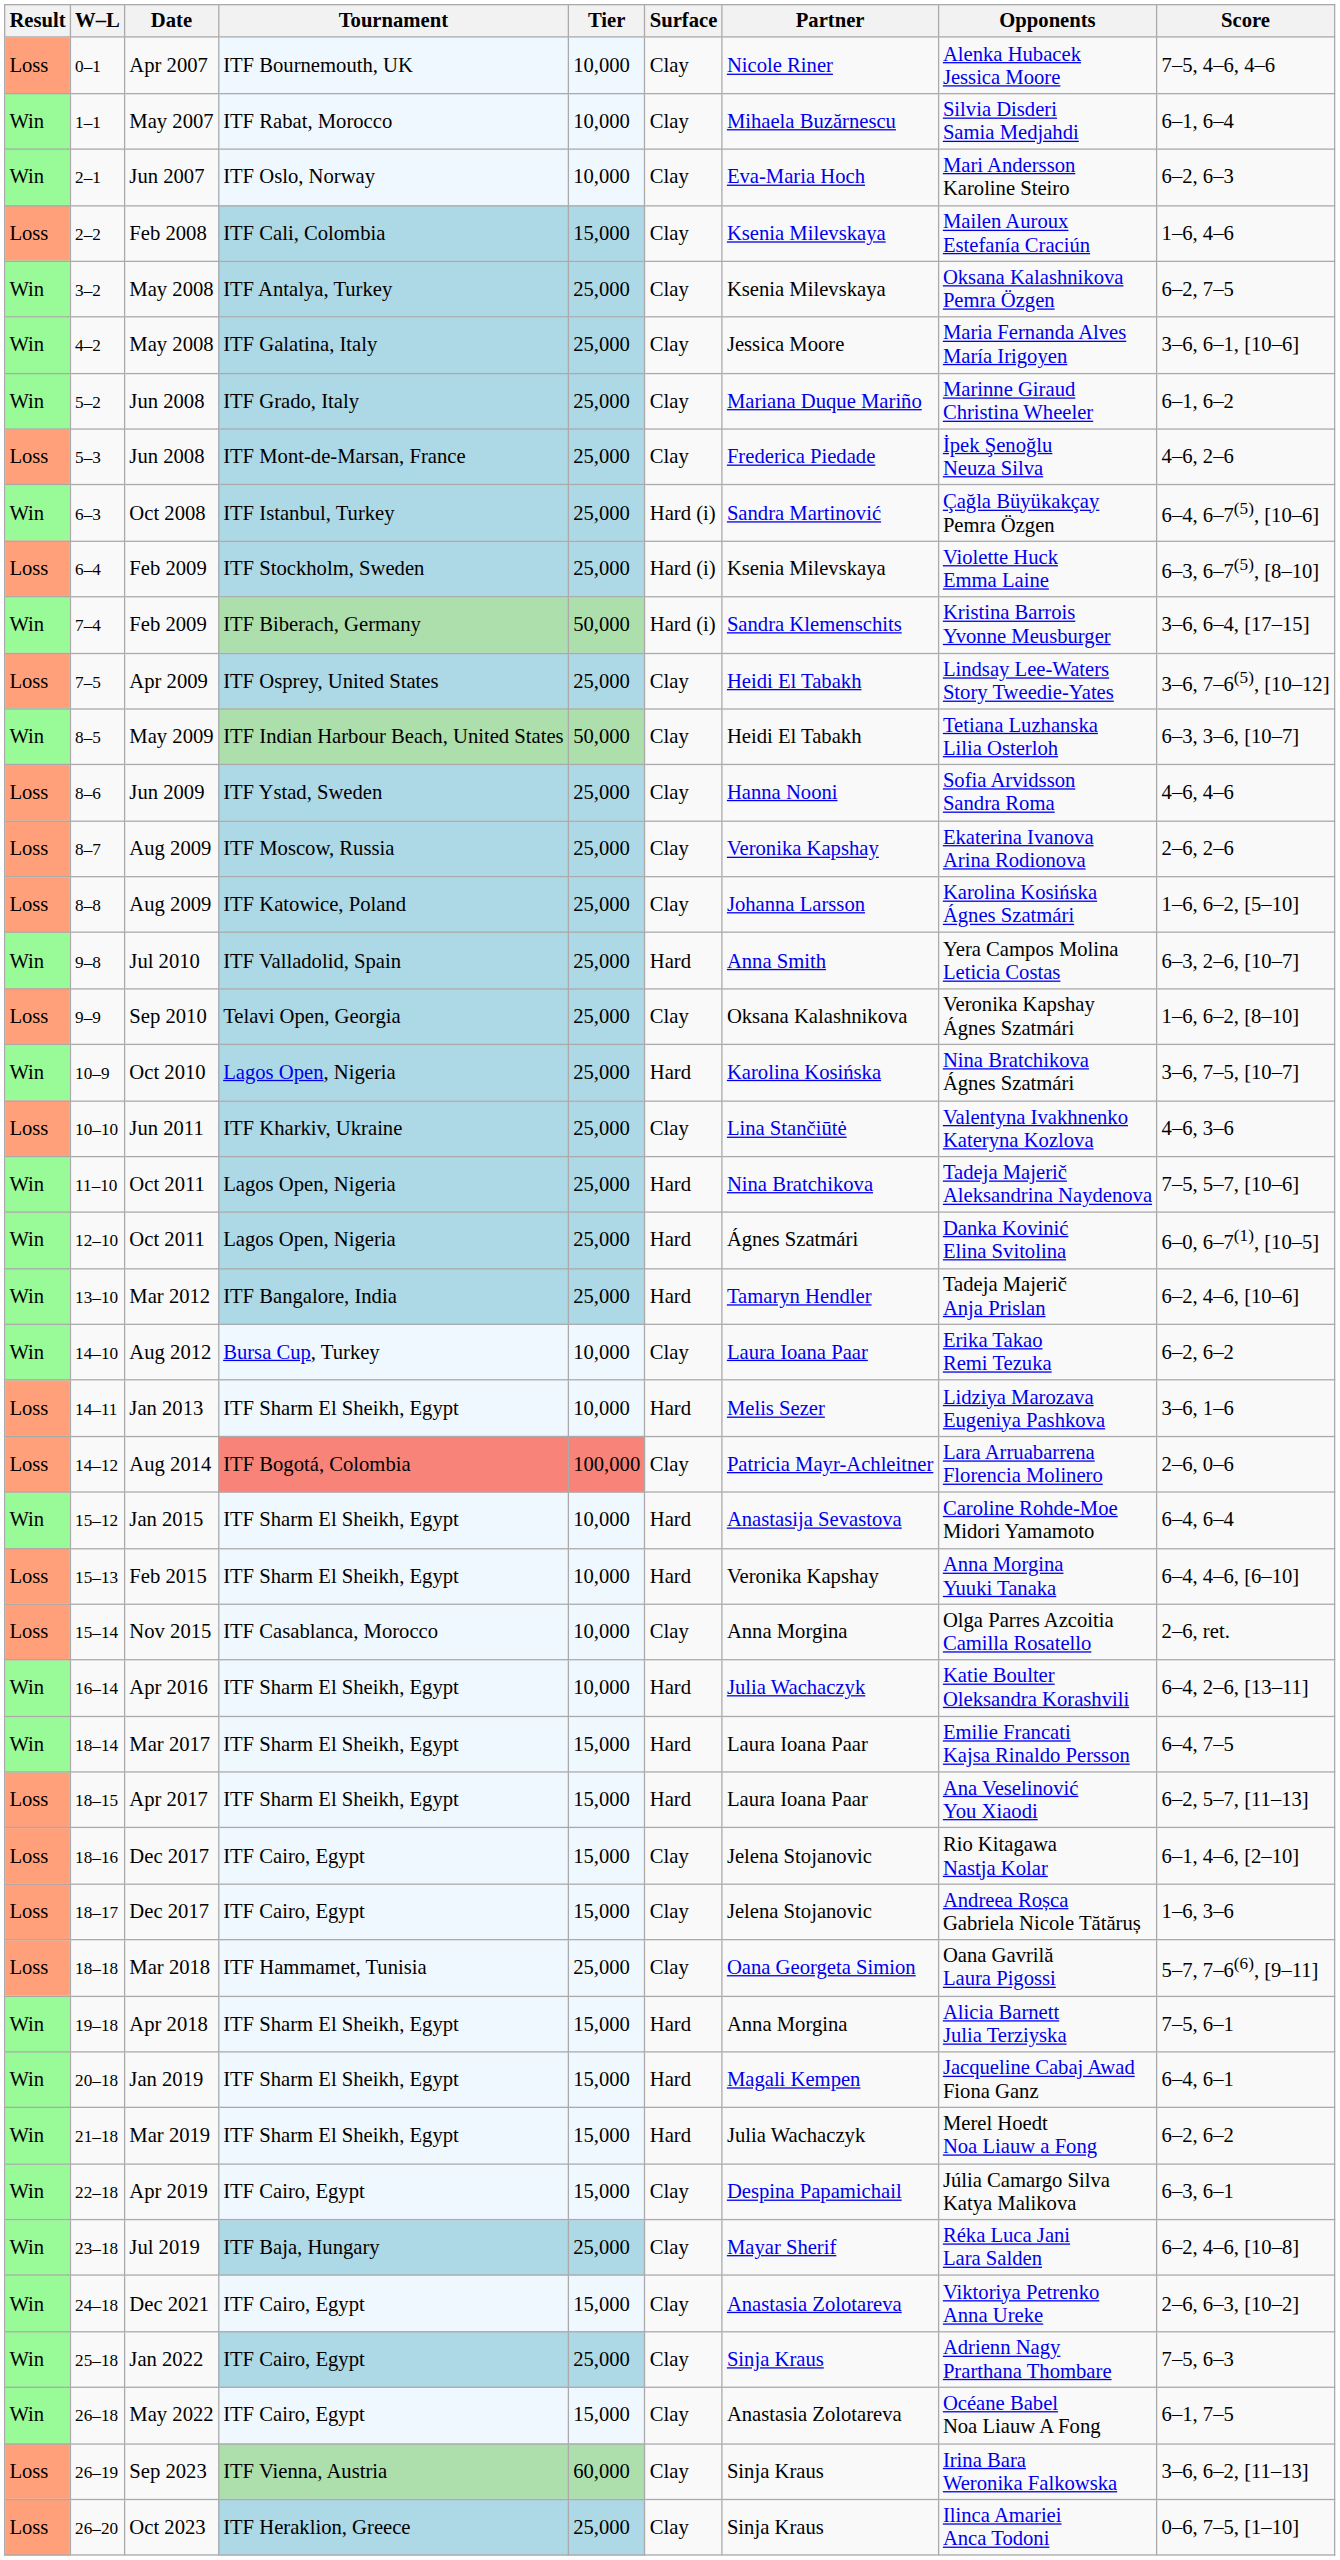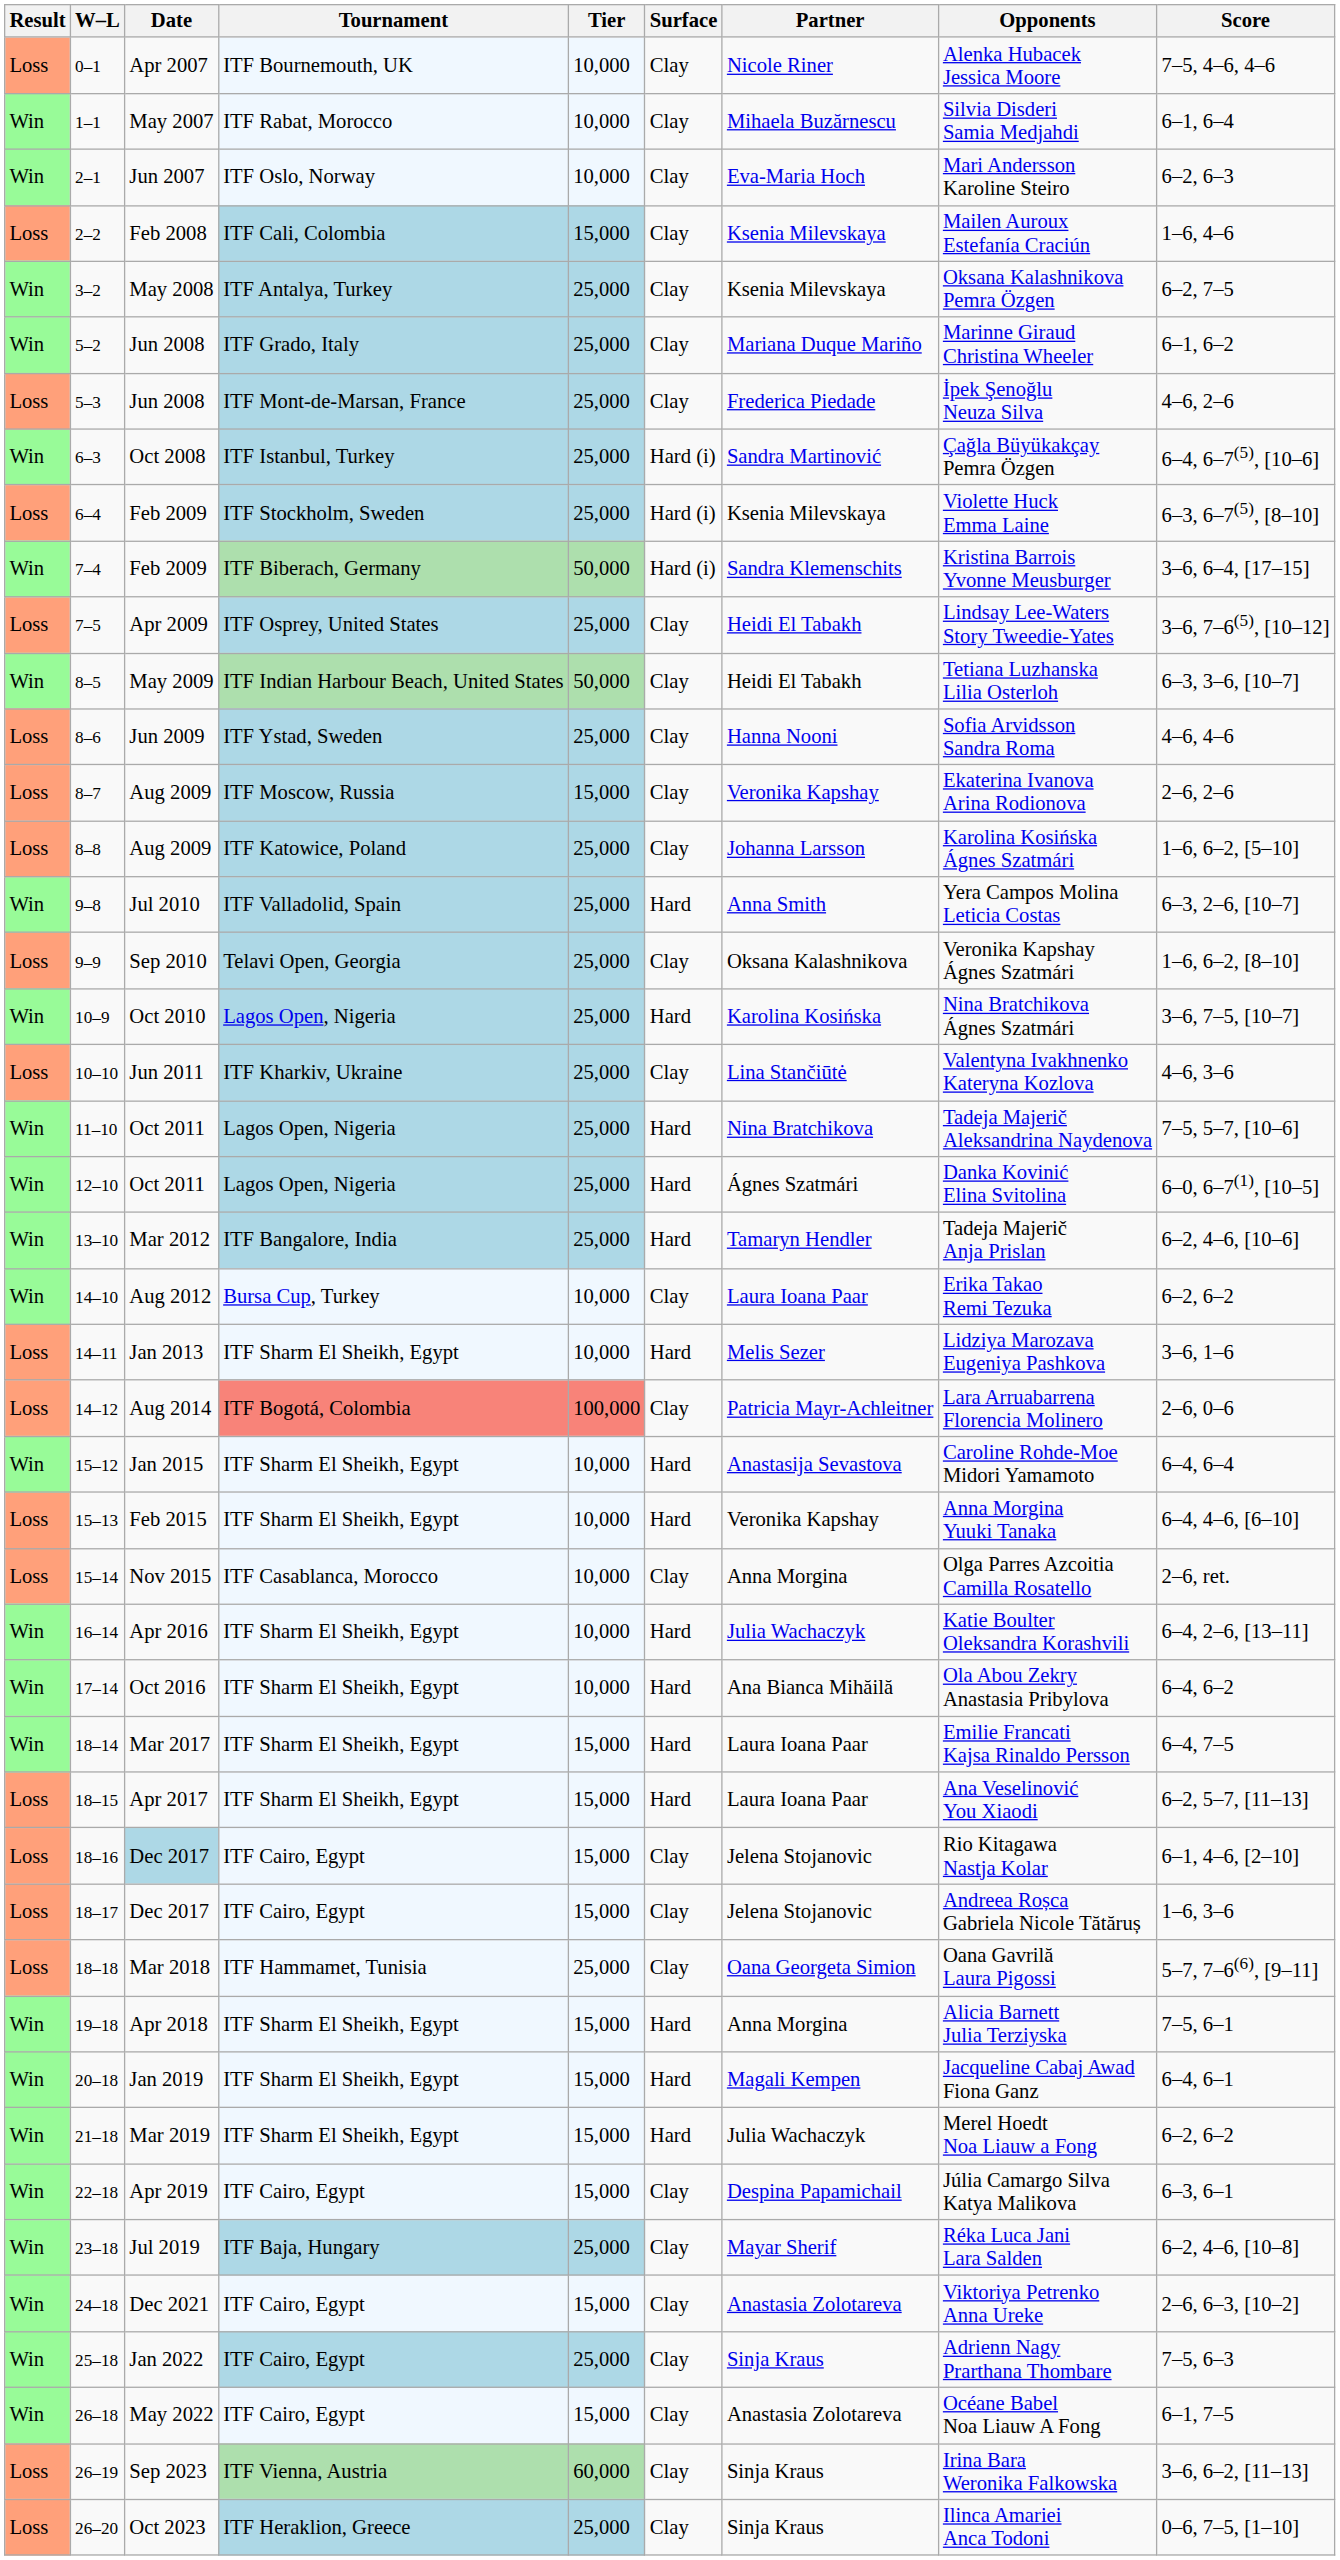- row: Win | 4–2 | May 2008 | ITF Galatina, Italy | 25,000 | Clay | Jessica Moore | Maria Fernanda Alves María Irigoyen | 3–6, 6–1, [10–6]
8–7 | Tier: 25,000 -> 15,000
+ row: Win | 17–14 | Oct 2016 | ITF Sharm El Sheikh, Egypt | 10,000 | Hard | Ana Bianca Mihăilă | Ola Abou Zekry Anastasia Pribylova | 6–4, 6–2
18–16 | Date: no background -> lightblue background
